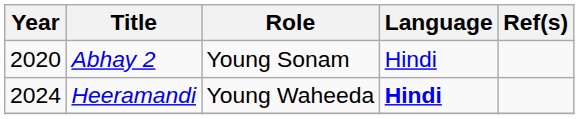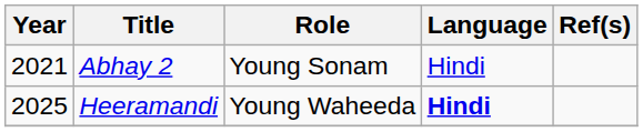Abhay 2 | Year: 2020 -> 2021
Heeramandi | Year: 2024 -> 2025
